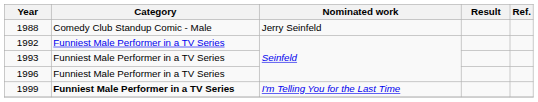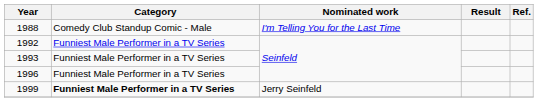1988 | Nominated work: Jerry Seinfeld -> I'm Telling You for the Last Time
1999 | Nominated work: I'm Telling You for the Last Time -> Jerry Seinfeld
